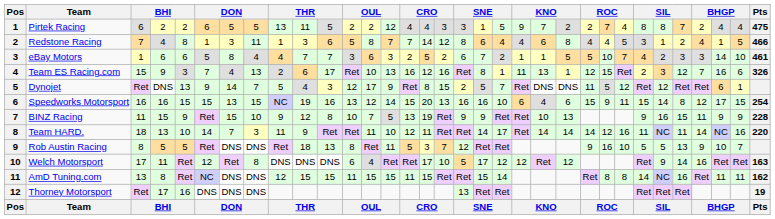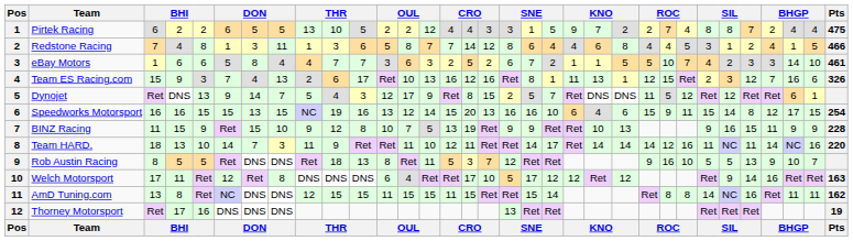Pirtek Racing | column 10: 11 -> 10
